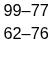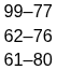+ row: 61–80
